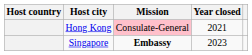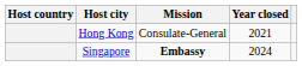Hong Kong | Mission: pink background -> no background
Singapore | Year closed: 2023 -> 2024
